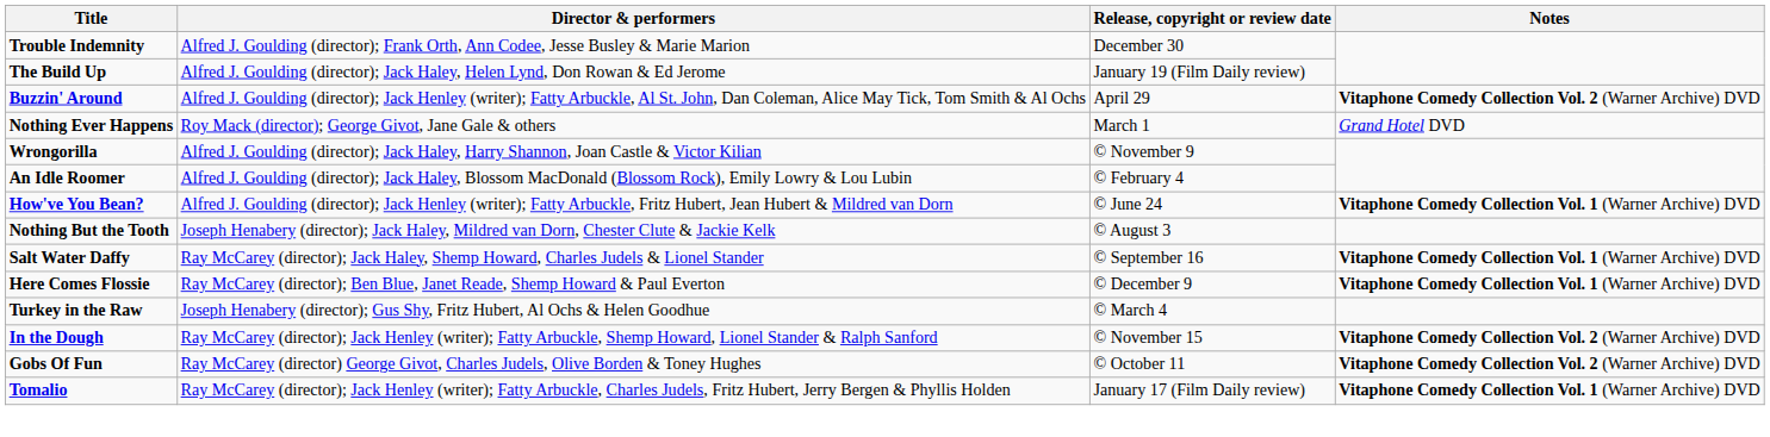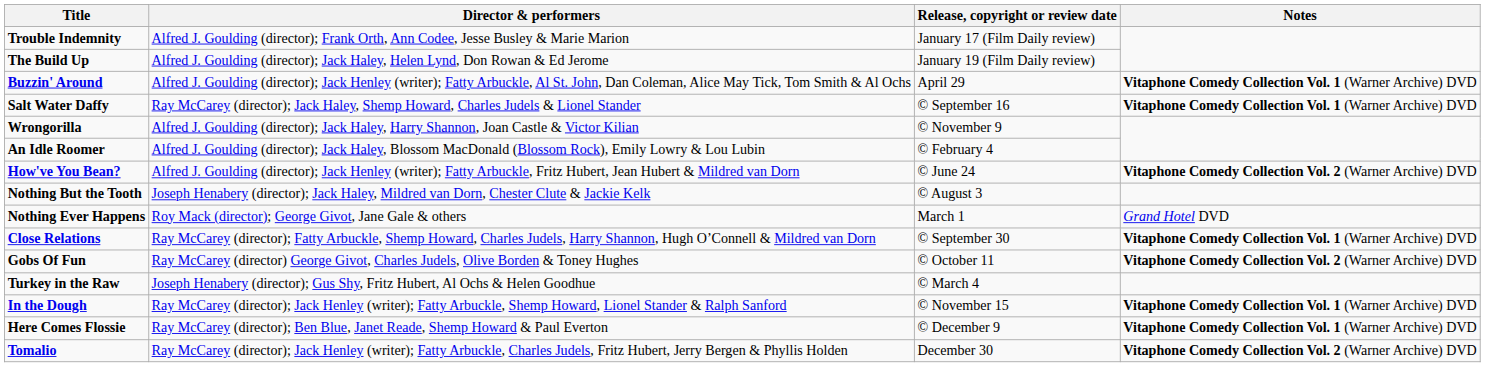Trouble Indemnity | Release, copyright or review date: December 30 -> January 17 (Film Daily review)
Buzzin' Around | Notes: Vitaphone Comedy Collection Vol. 2 (Warner Archive) DVD -> Vitaphone Comedy Collection Vol. 1 (Warner Archive) DVD
rows swapped: Nothing Ever Happens <-> Salt Water Daffy
How've You Bean? | Notes: Vitaphone Comedy Collection Vol. 1 (Warner Archive) DVD -> Vitaphone Comedy Collection Vol. 2 (Warner Archive) DVD
+ row: Close Relations | Ray McCarey (director); Fatty Arbuckle, Shemp Howard, Charles Judels, Harry Shannon, Hugh O’Connell & Mildred van Dorn | © September 30 | Vitaphone Comedy Collection Vol. 1 (Warner Archive) DVD
rows swapped: Gobs Of Fun <-> Here Comes Flossie
In the Dough | Notes: Vitaphone Comedy Collection Vol. 2 (Warner Archive) DVD -> Vitaphone Comedy Collection Vol. 1 (Warner Archive) DVD
Tomalio | Release, copyright or review date: January 17 (Film Daily review) -> December 30
Tomalio | Notes: Vitaphone Comedy Collection Vol. 1 (Warner Archive) DVD -> Vitaphone Comedy Collection Vol. 2 (Warner Archive) DVD
